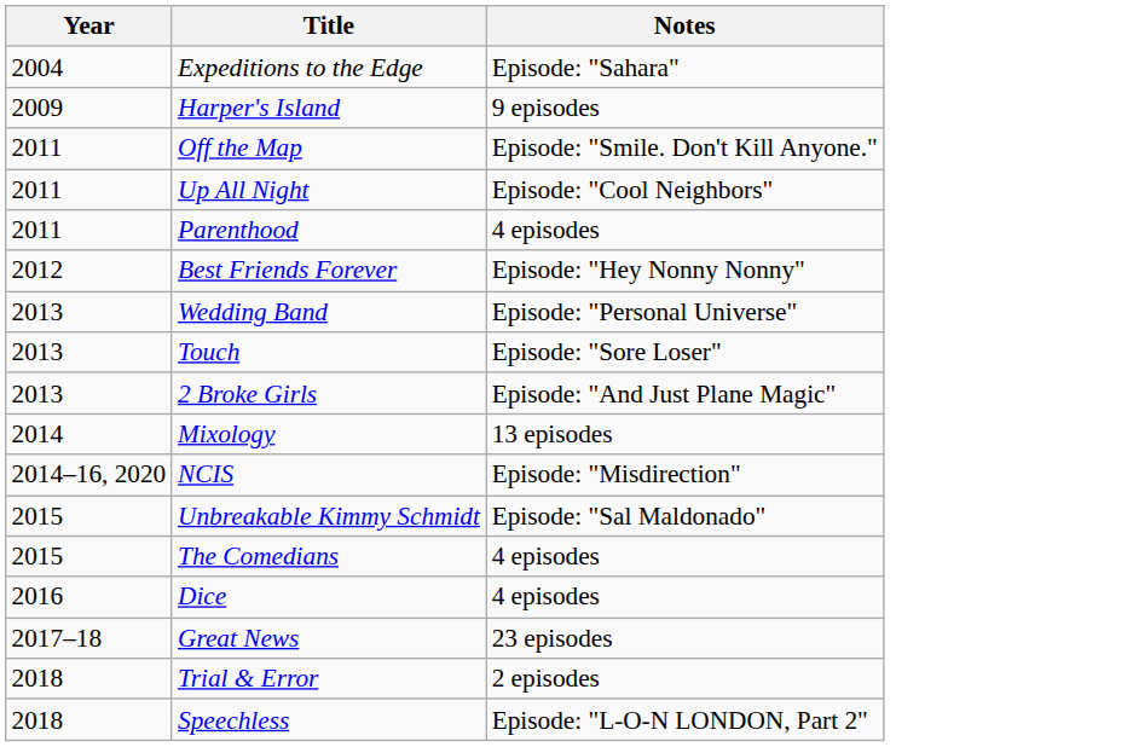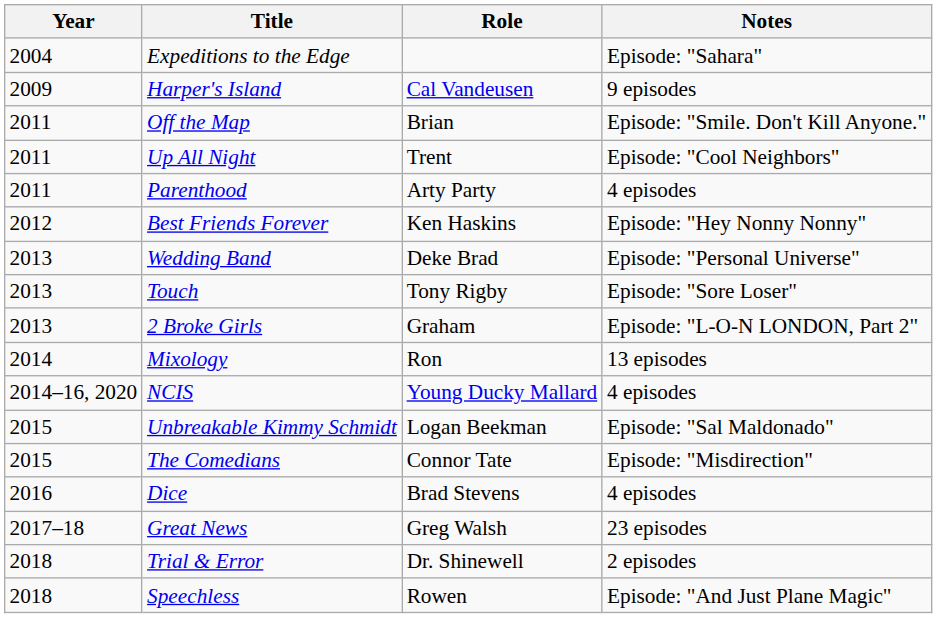+ column: Role | Cal Vandeusen | Brian | Trent | Arty Party | Ken Haskins | Deke Brad | Tony Rigby | Graham | Ron | Young Ducky Mallard | Logan Beekman | Connor Tate | Brad Stevens | Greg Walsh | Dr. Shinewell | Rowen
2 Broke Girls | Notes: Episode: "And Just Plane Magic" -> Episode: "L-O-N LONDON, Part 2"
NCIS | Notes: Episode: "Misdirection" -> 4 episodes
The Comedians | Notes: 4 episodes -> Episode: "Misdirection"
Speechless | Notes: Episode: "L-O-N LONDON, Part 2" -> Episode: "And Just Plane Magic"
